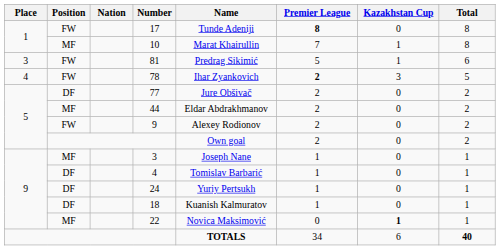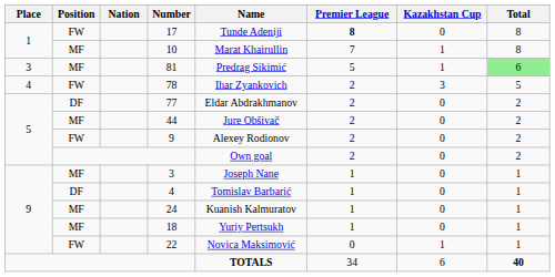81 | Position: FW -> MF
81 | Total: no background -> lightgreen background
78 | Premier League: bold -> normal
77 | Name: Jure Obšivač -> Eldar Abdrakhmanov
44 | Name: Eldar Abdrakhmanov -> Jure Obšivač
24 | Position: DF -> MF
24 | Name: Yuriy Pertsukh -> Kuanish Kalmuratov
18 | Position: DF -> MF
18 | Name: Kuanish Kalmuratov -> Yuriy Pertsukh
22 | Position: MF -> FW
22 | Kazakhstan Cup: bold -> normal
